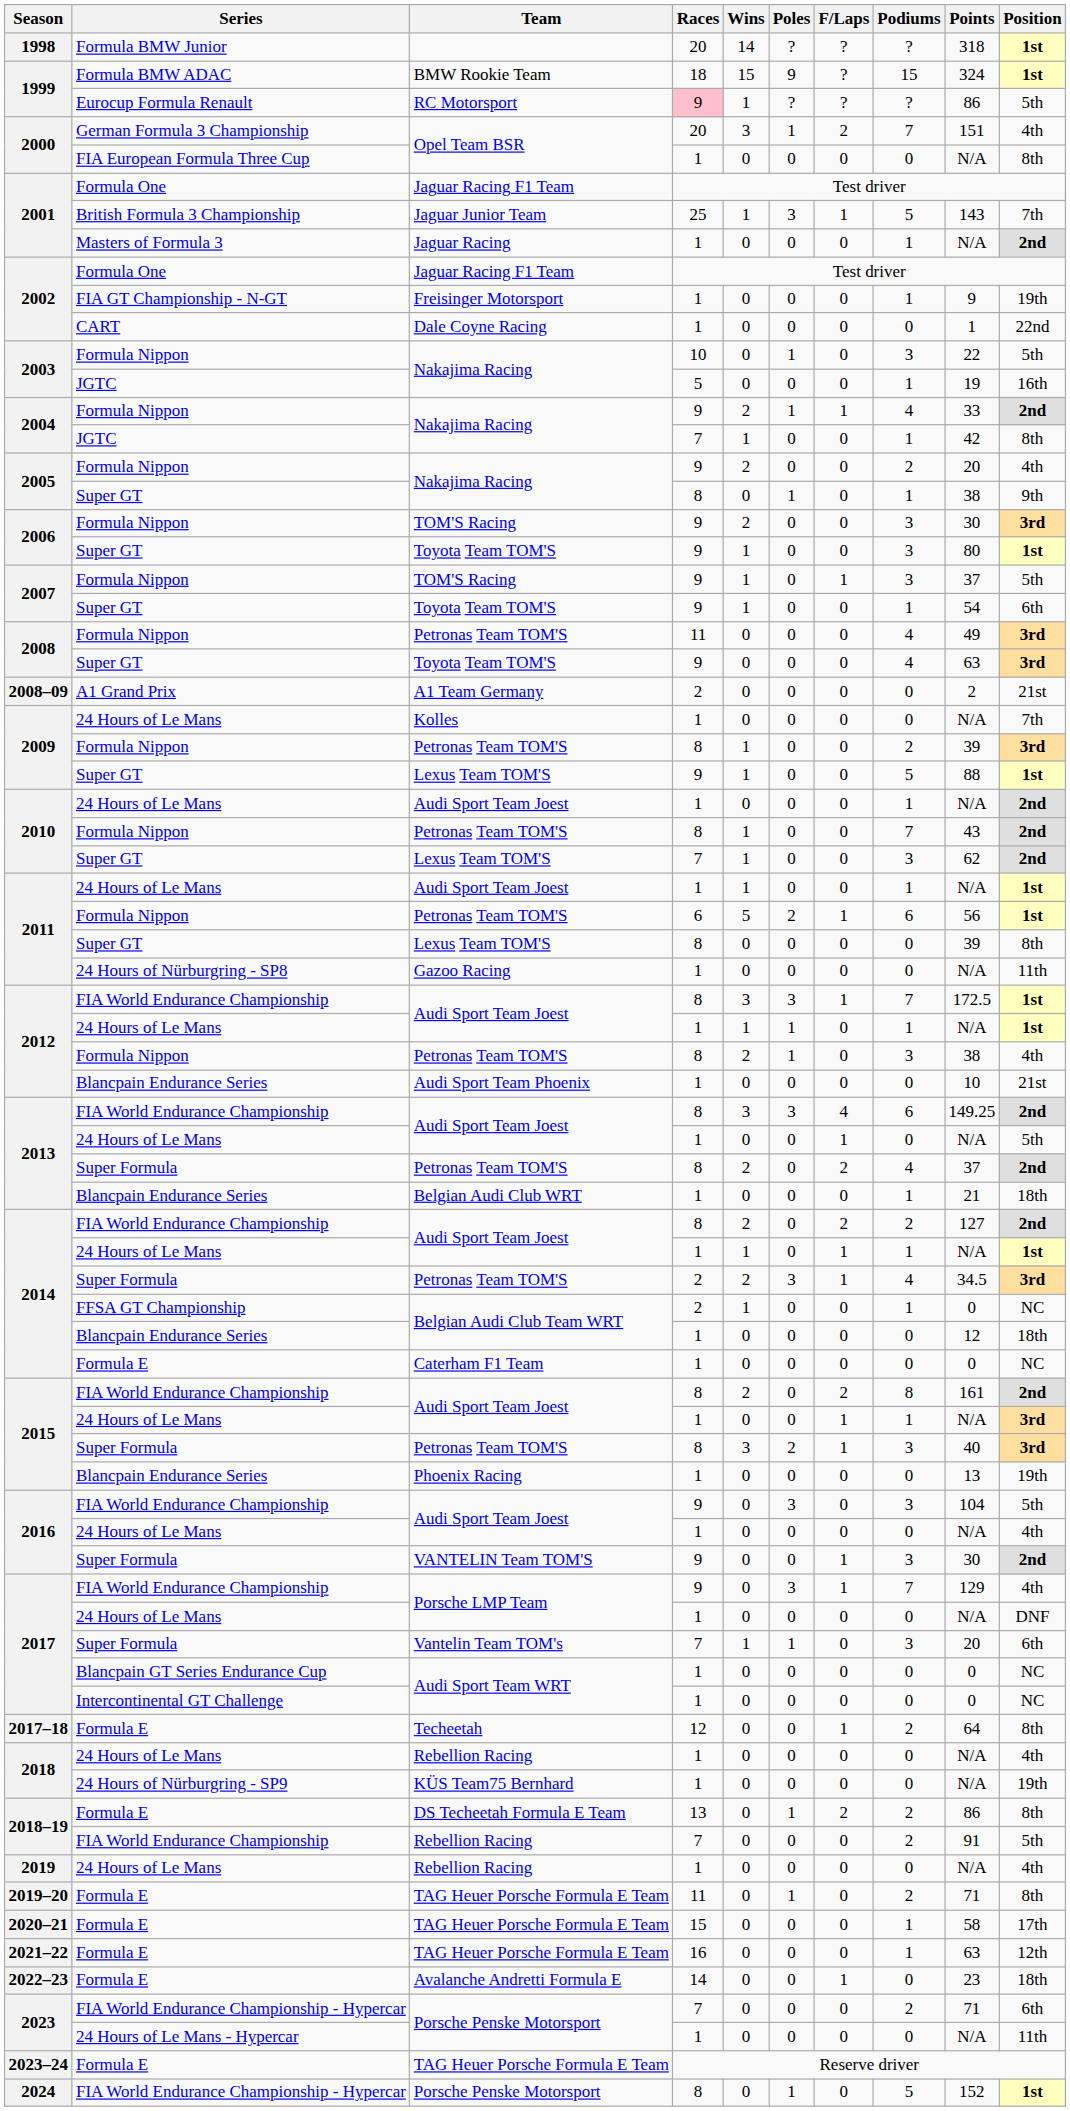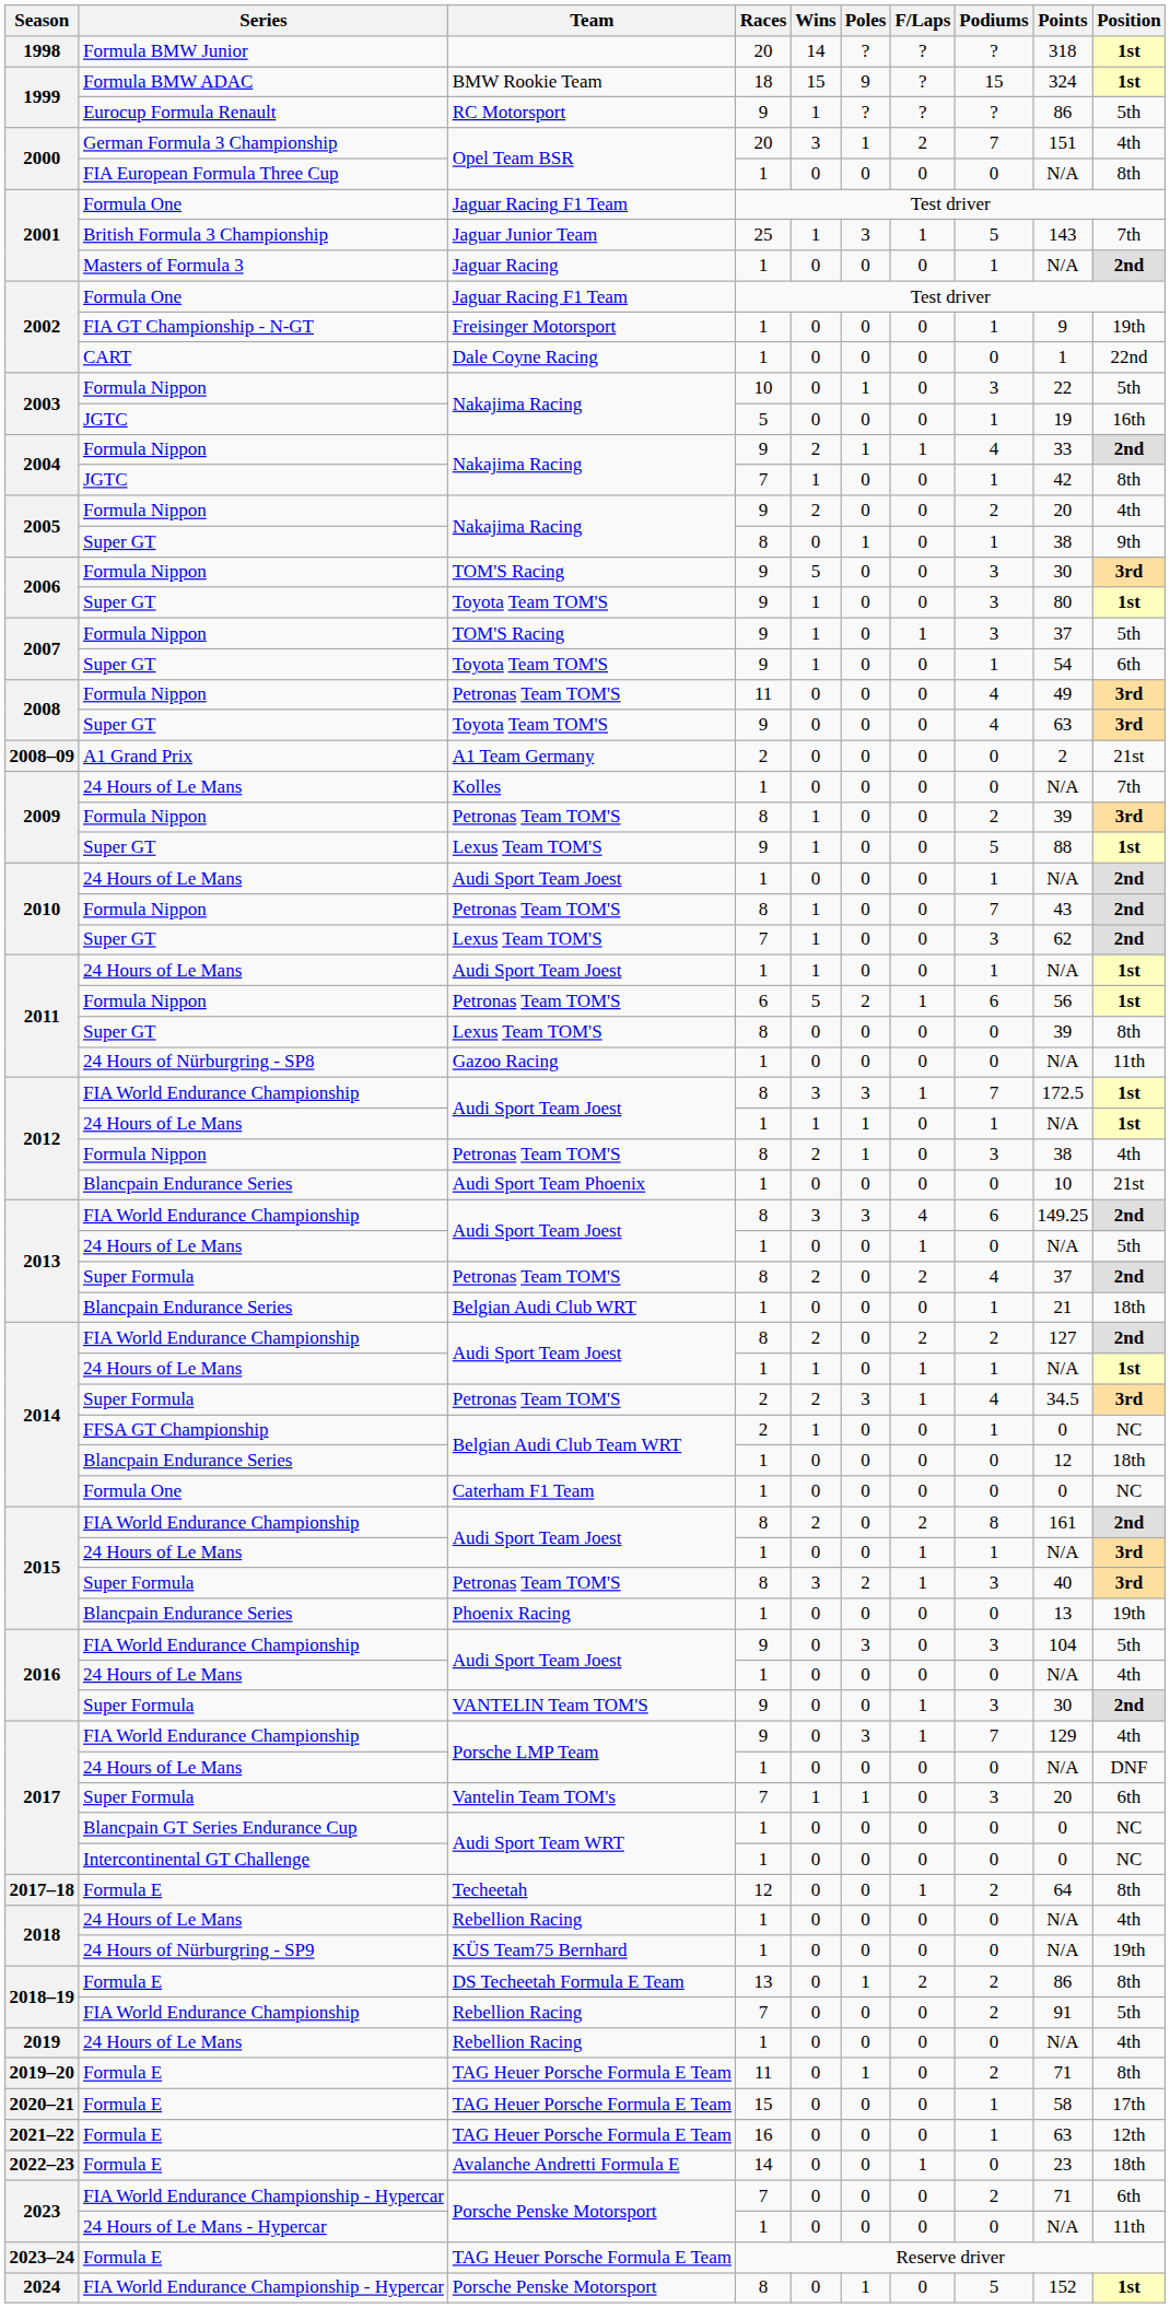RC Motorsport | Races: pink background -> no background
2006 / TOM'S Racing | Wins: 2 -> 5
Caterham F1 Team | Series: Formula E -> Formula One
